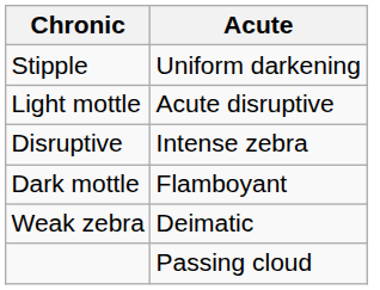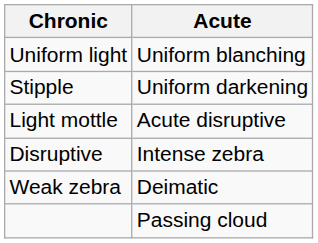+ row: Uniform light | Uniform blanching
- row: Dark mottle | Flamboyant
